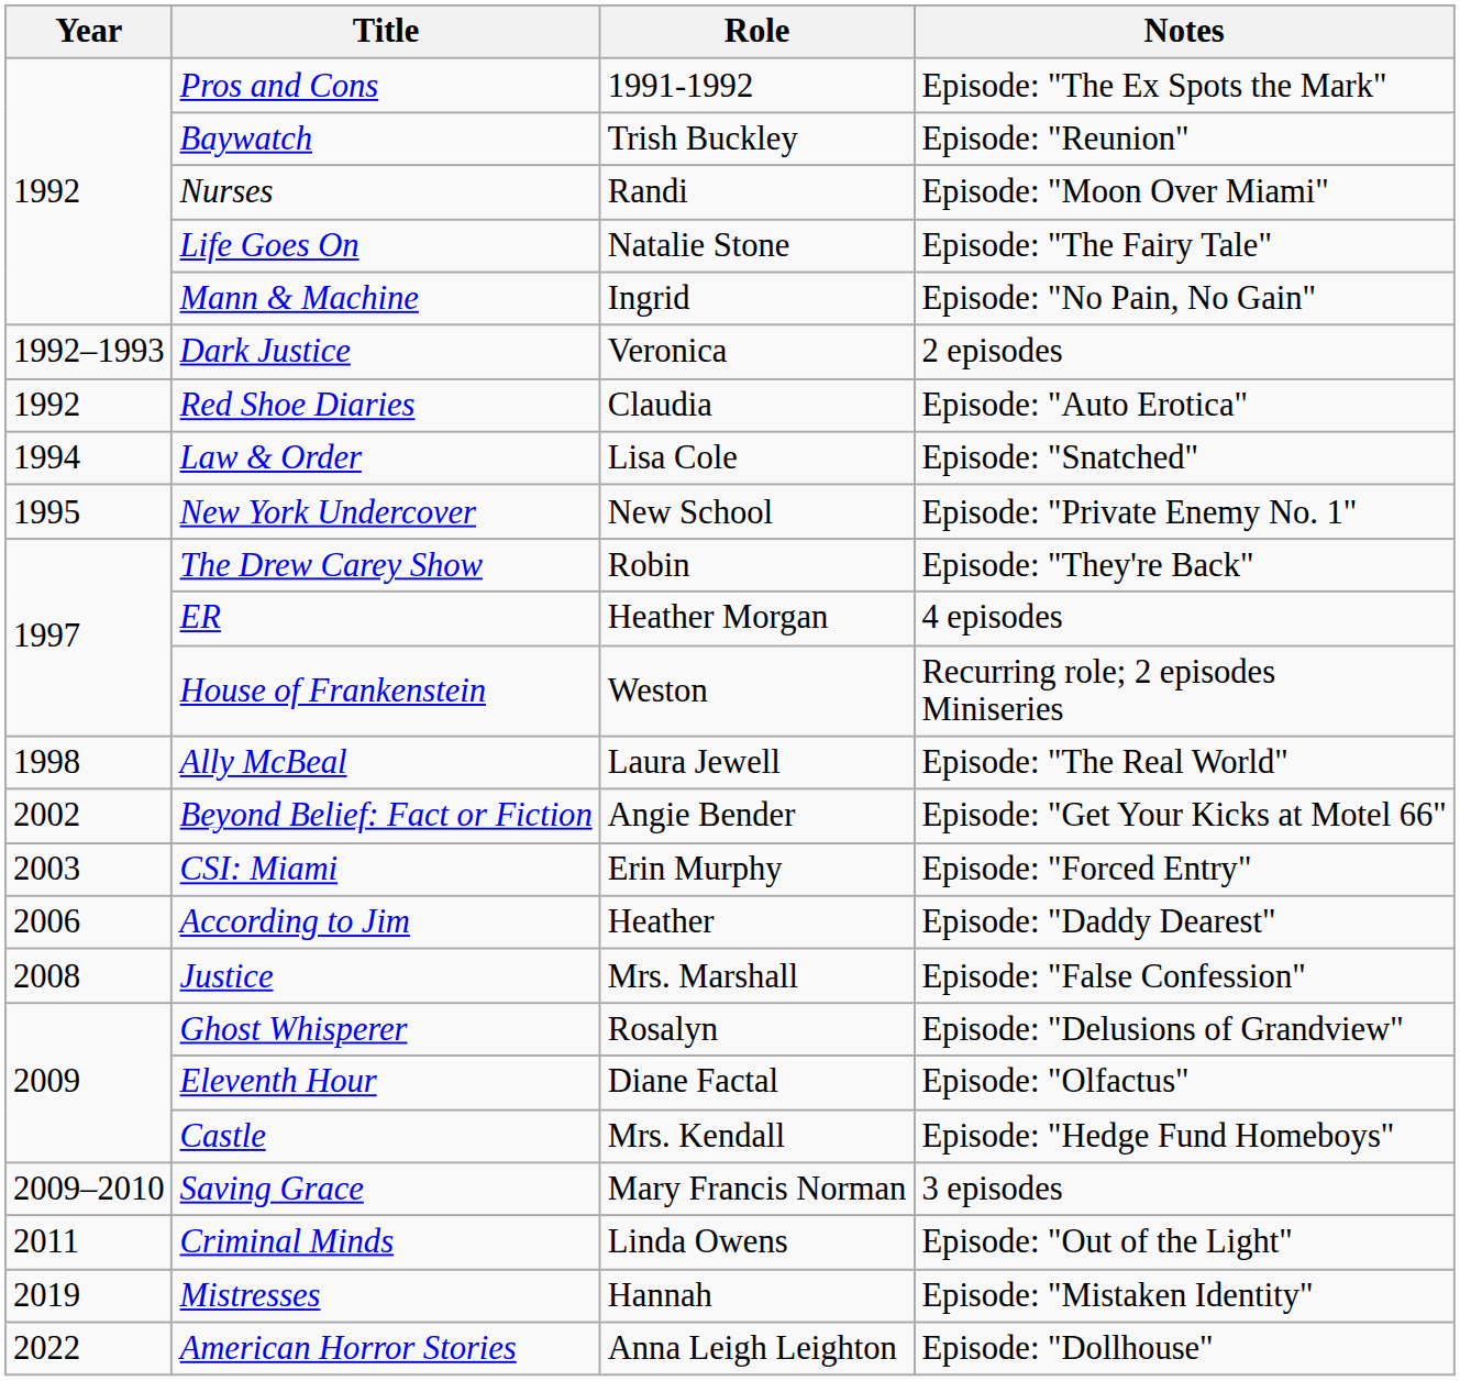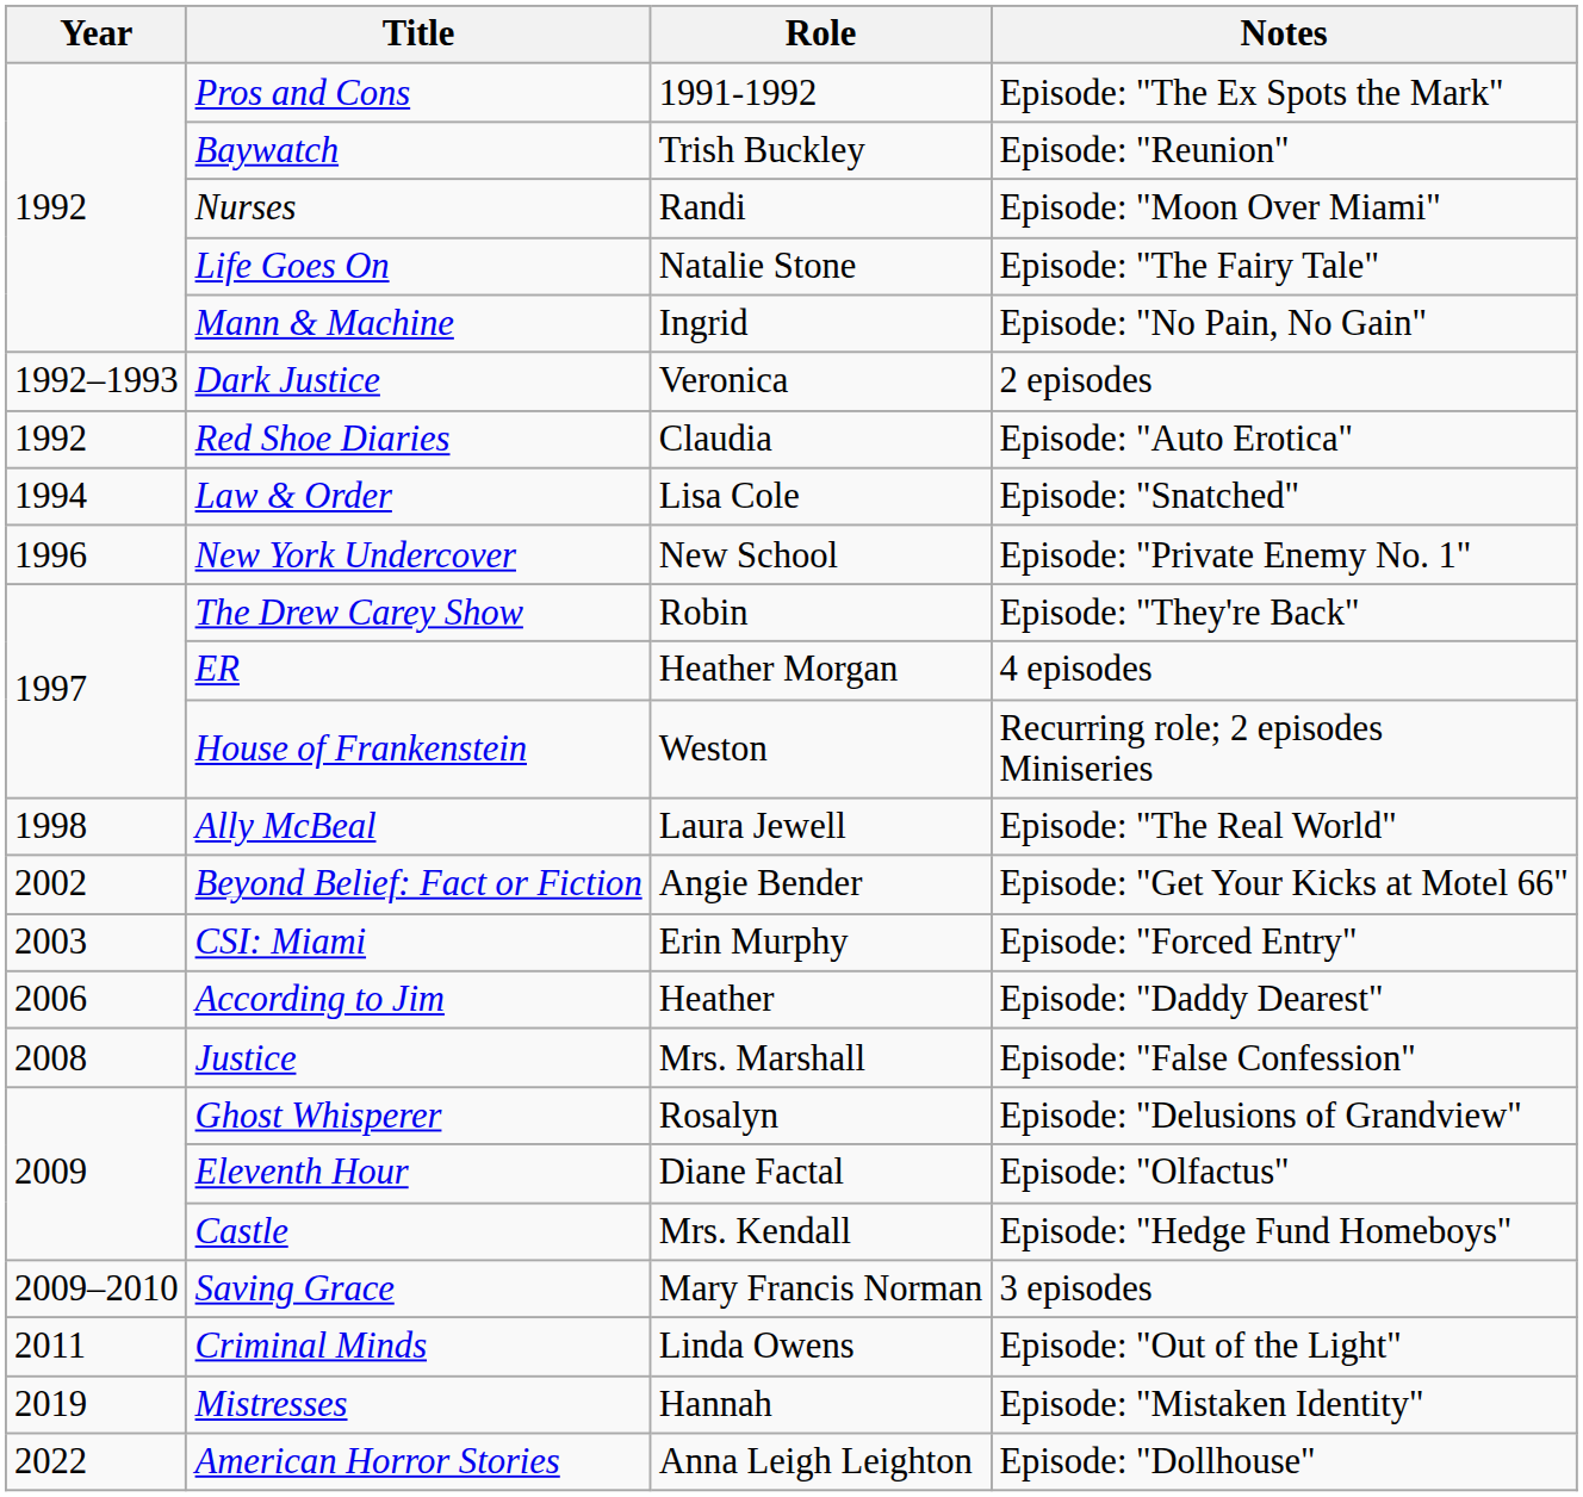New York Undercover | Year: 1995 -> 1996
